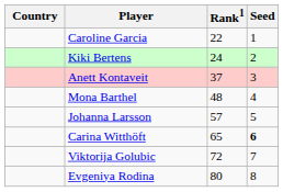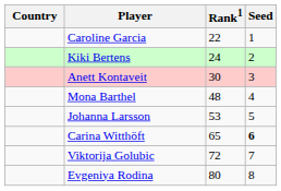Anett Kontaveit | Rank1: 37 -> 30
Johanna Larsson | Rank1: 57 -> 53
